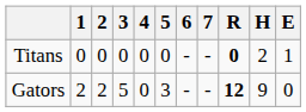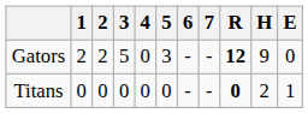rows swapped: Gators <-> Titans
